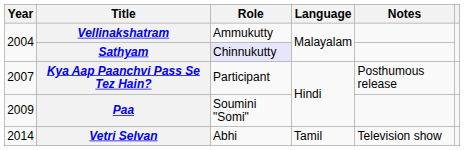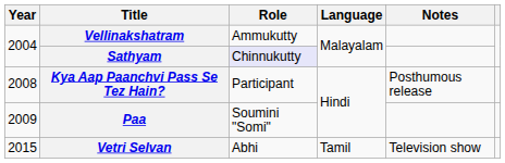Kya Aap Paanchvi Pass Se Tez Hain? | Year: 2007 -> 2008
Vetri Selvan | Year: 2014 -> 2015
